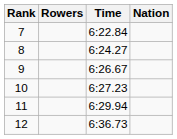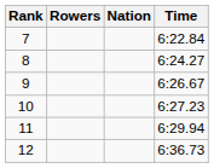columns swapped: Nation <-> Time
